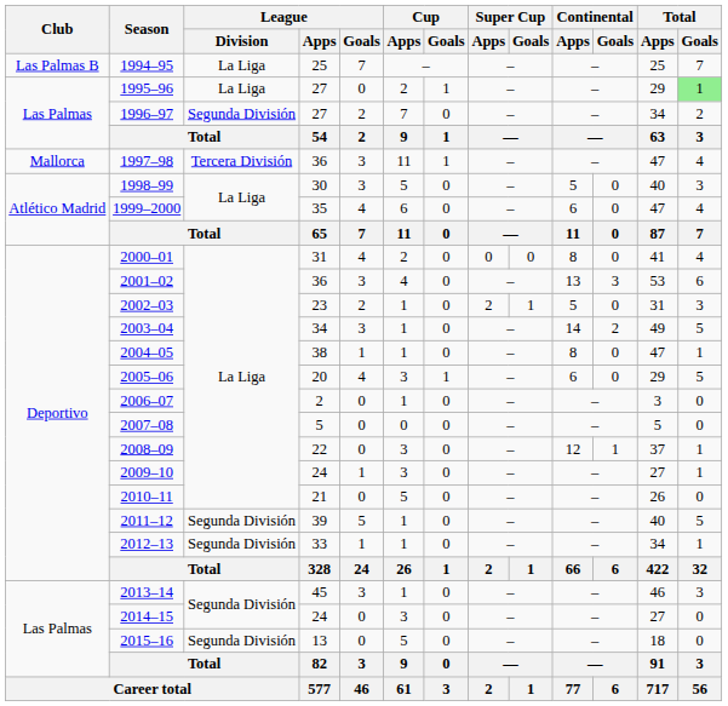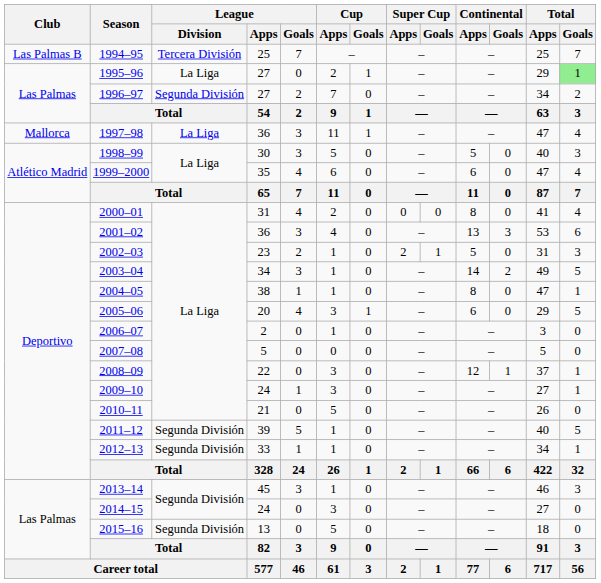1994–95 | League / Division: La Liga -> Tercera División
1997–98 | League / Division: Tercera División -> La Liga
